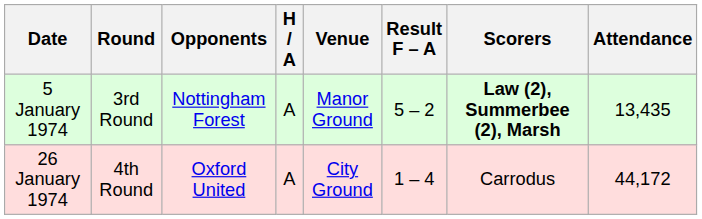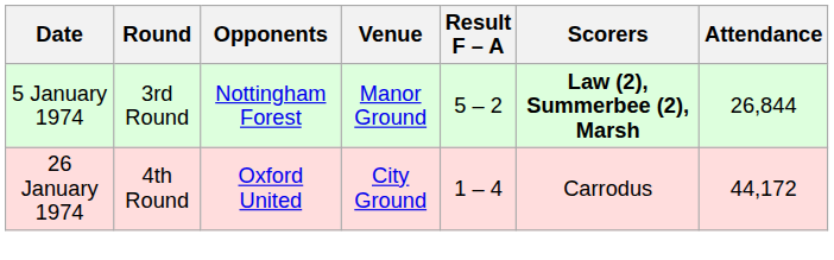- column: H / A | A | A
5 January 1974 | Attendance: 13,435 -> 26,844
